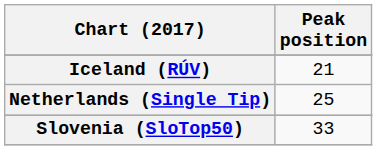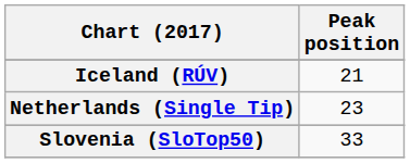Netherlands (Single Tip) | Peak position: 25 -> 23
